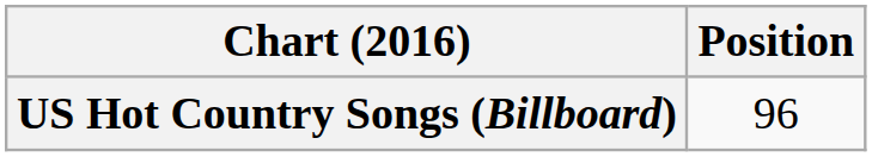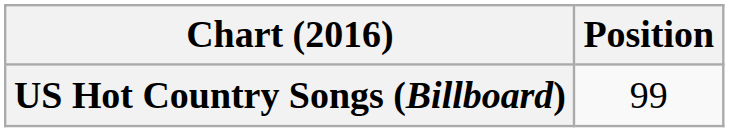US Hot Country Songs (Billboard) | Position: 96 -> 99
